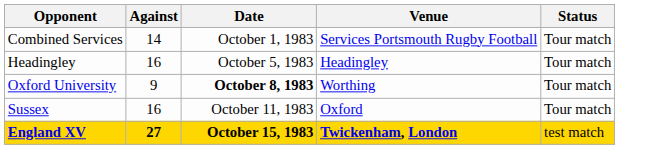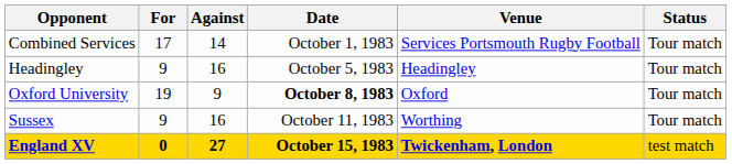+ column: For | 17 | 9 | 19 | 9 | 0
Oxford University | Venue: Worthing -> Oxford
Sussex | Venue: Oxford -> Worthing
